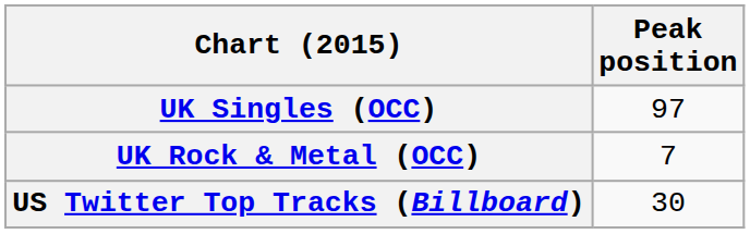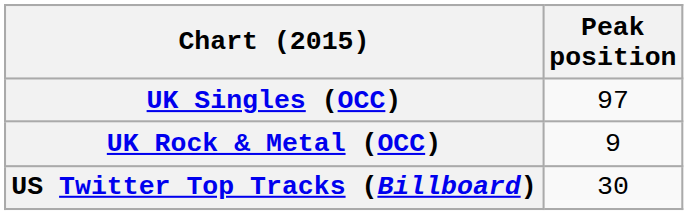UK Rock & Metal (OCC) | Peak position: 7 -> 9
